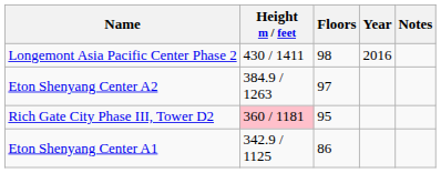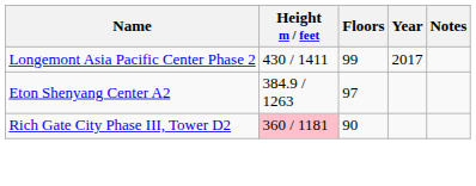Longemont Asia Pacific Center Phase 2 | Floors: 98 -> 99
Longemont Asia Pacific Center Phase 2 | Year: 2016 -> 2017
Rich Gate City Phase III, Tower D2 | Floors: 95 -> 90
- row: Eton Shenyang Center A1 | 342.9 / 1125 | 86
